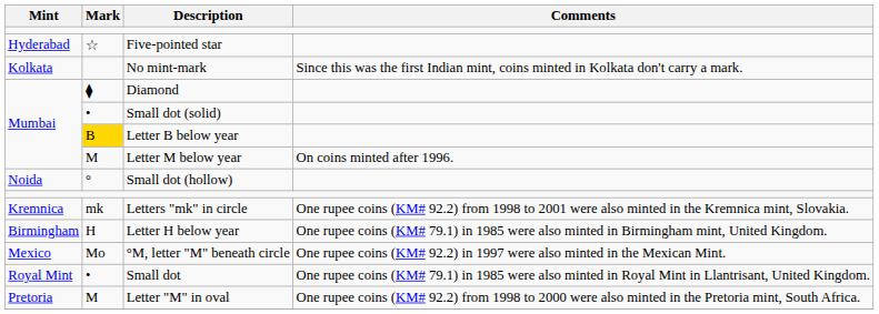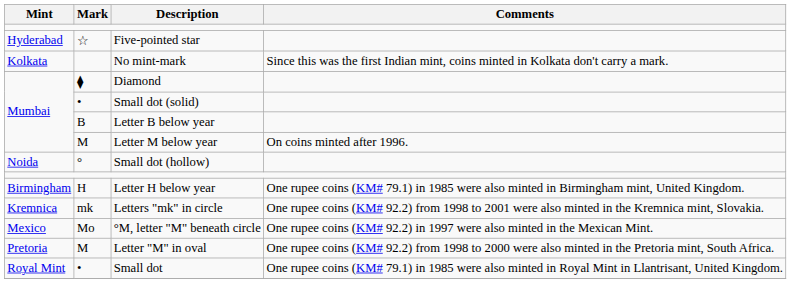Letter B below year | Mark: gold background -> no background
rows swapped: Letter H below year <-> Letters "mk" in circle
rows swapped: Letter "M" in oval <-> Small dot
